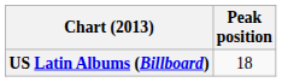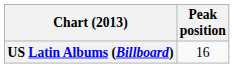US Latin Albums (Billboard) | Peak position: 18 -> 16
